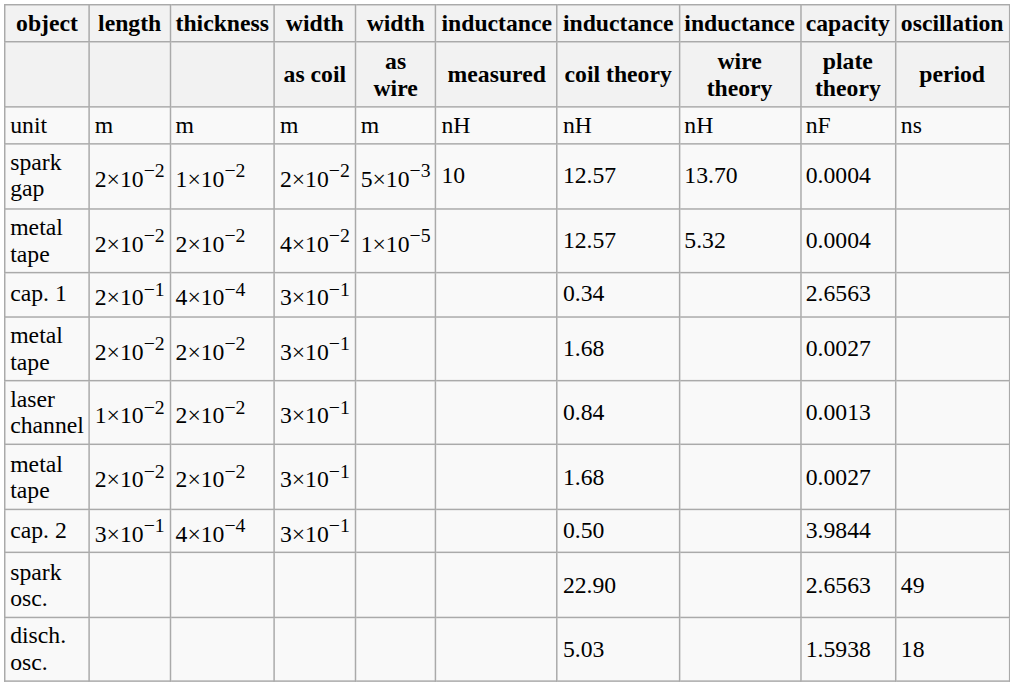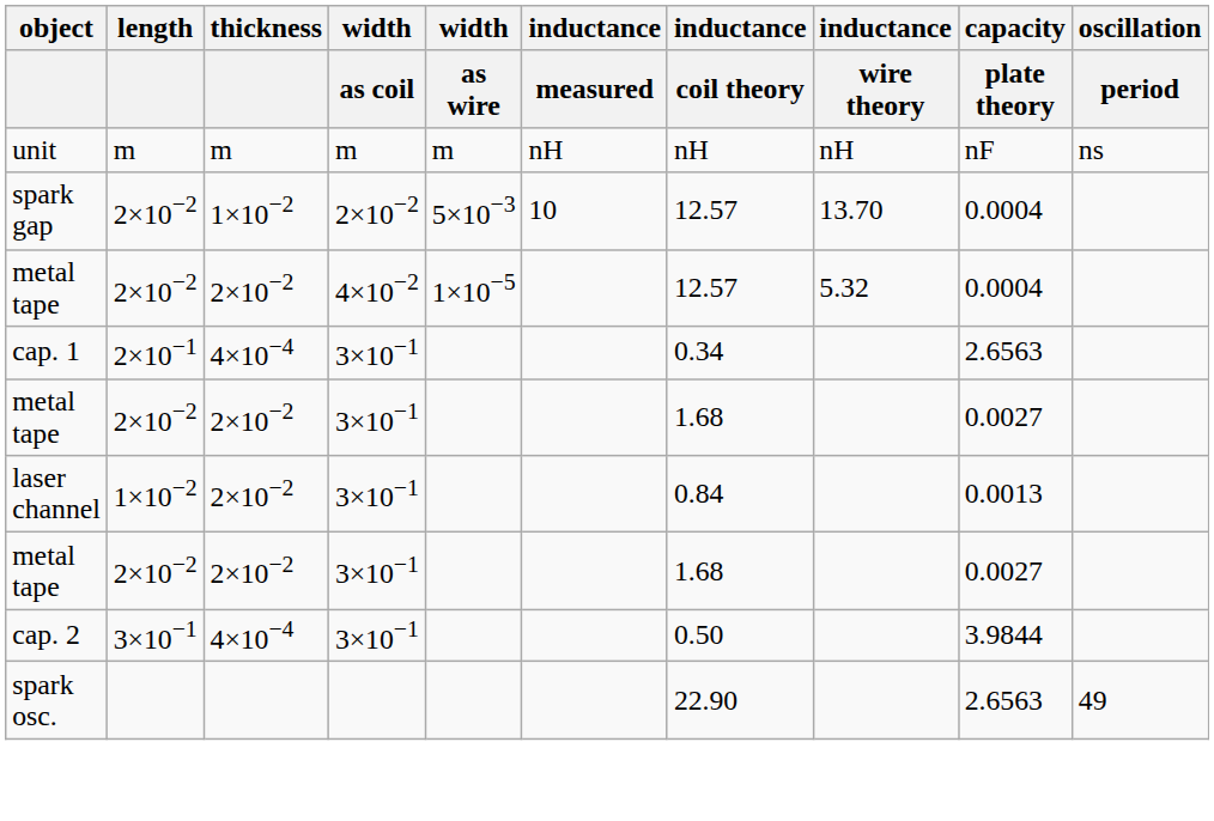- row: disch. osc. | 5.03 | 1.5938 | 18
